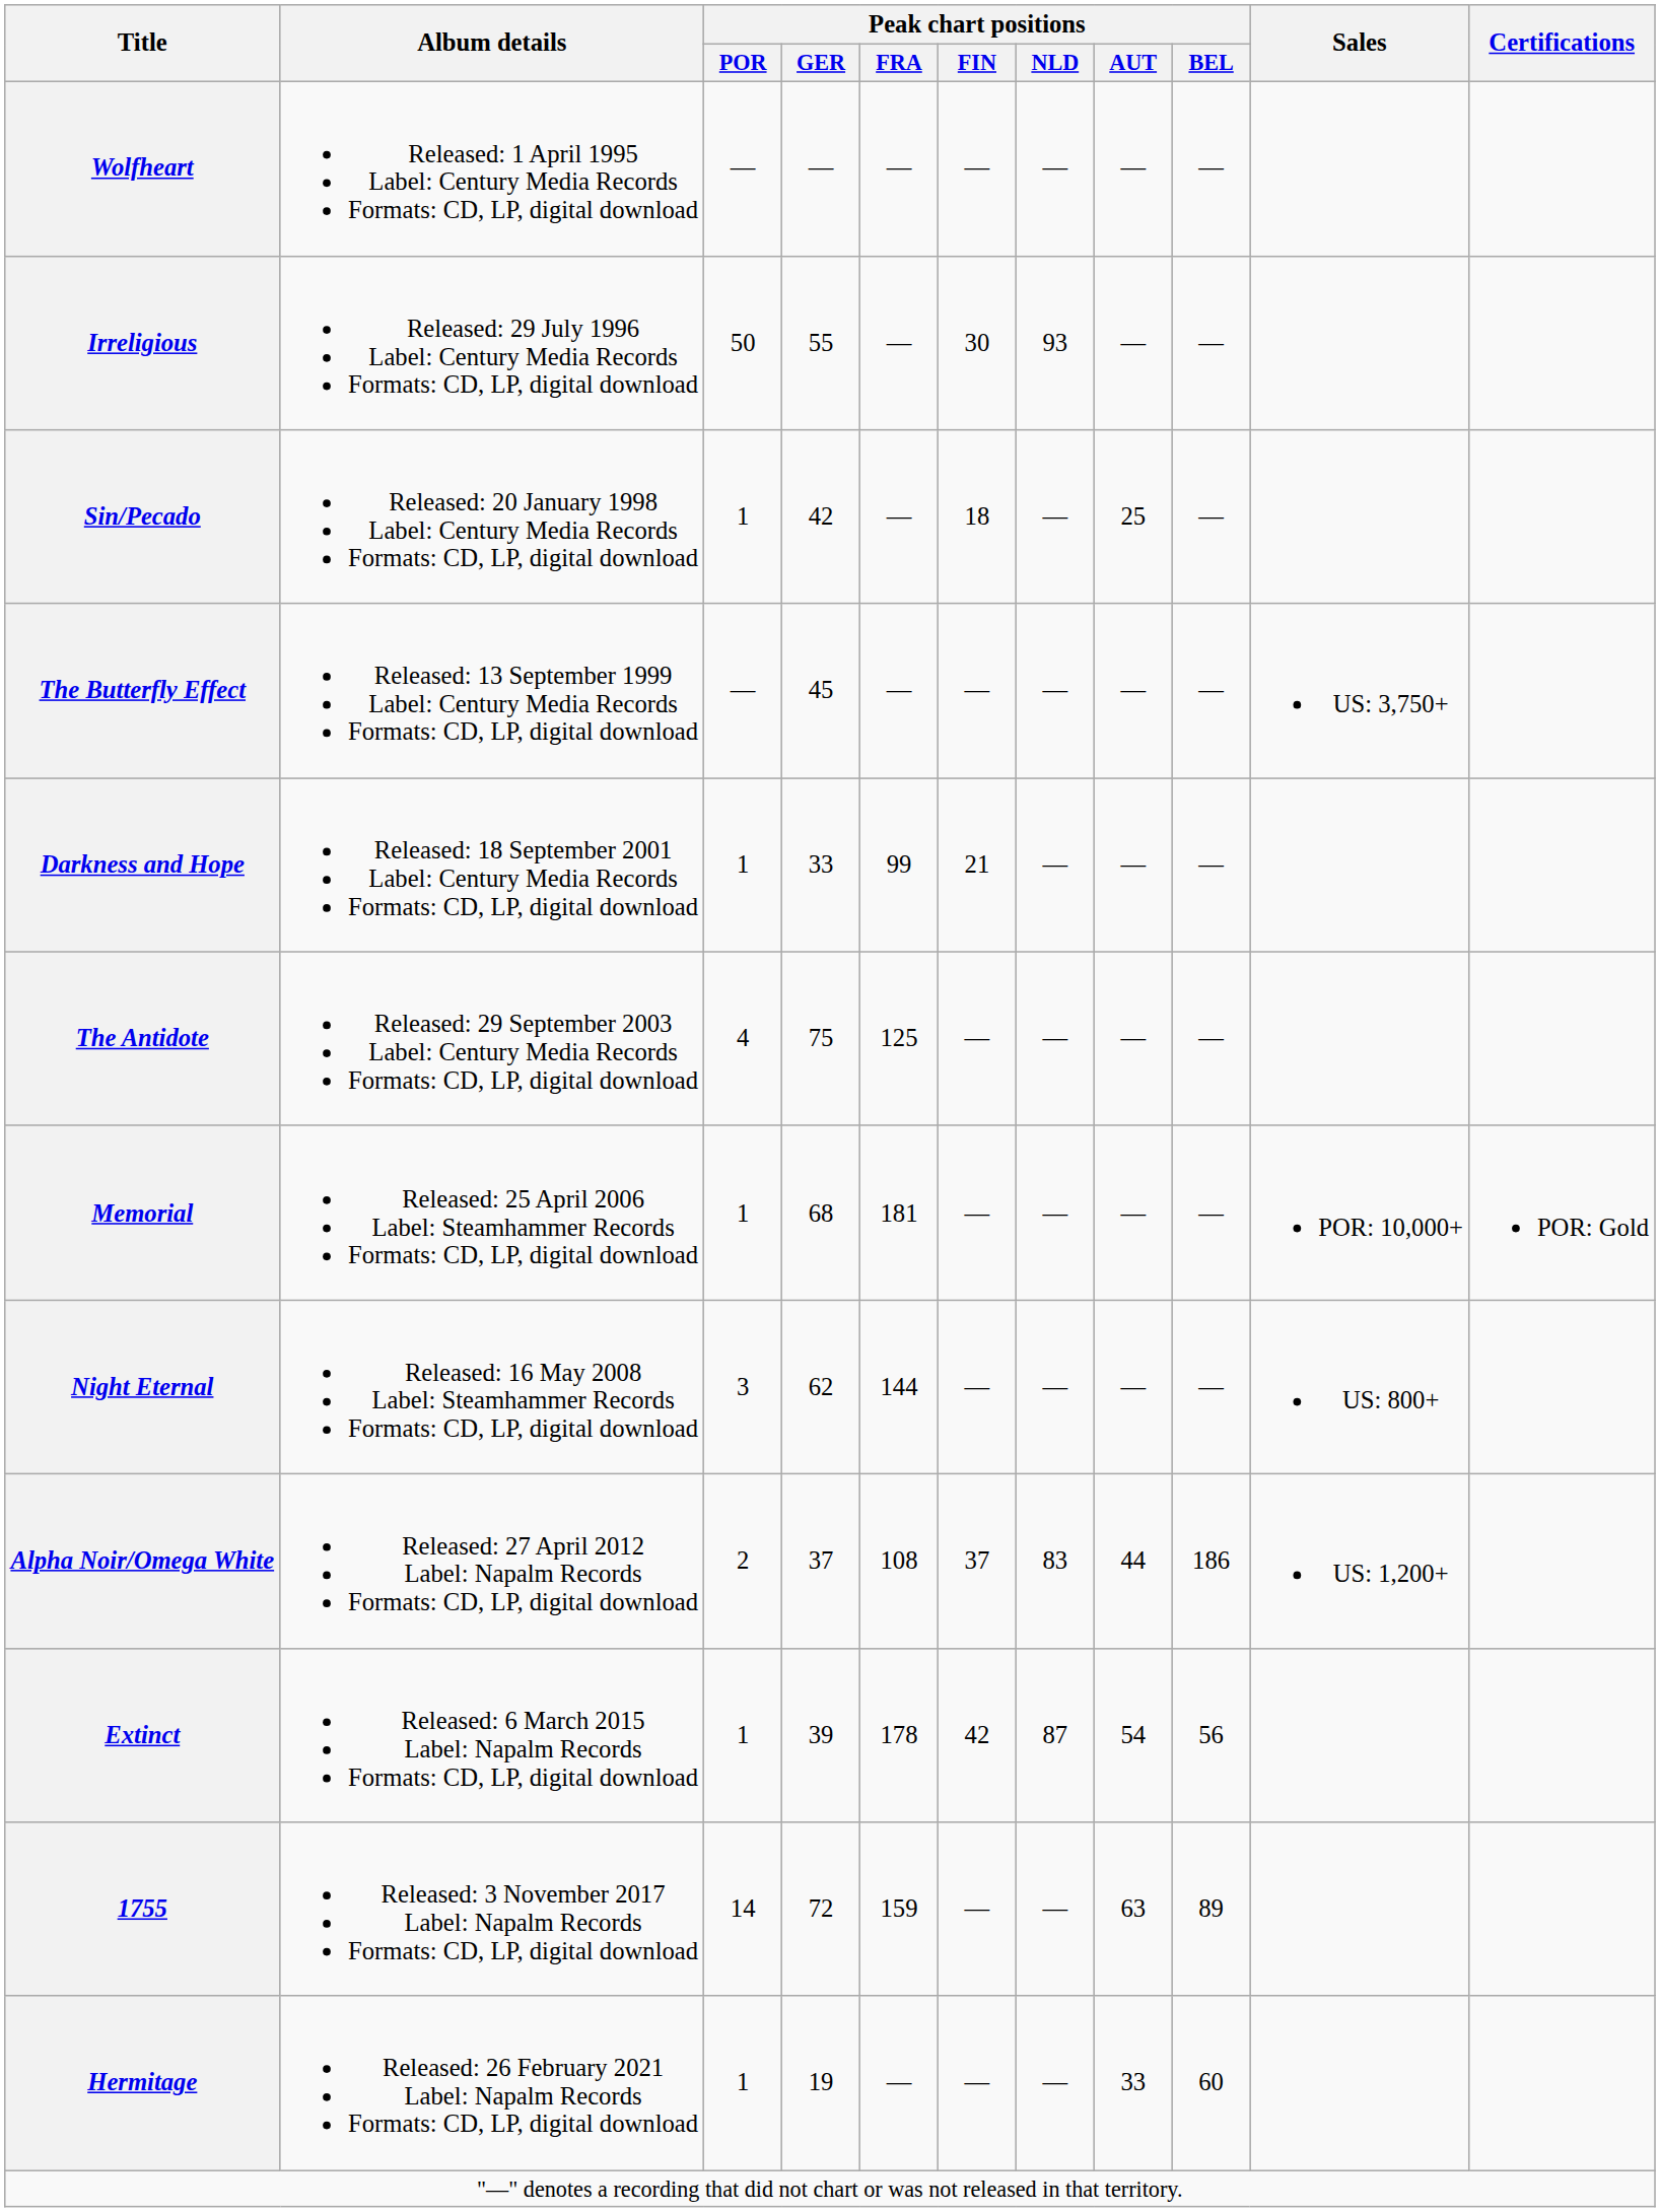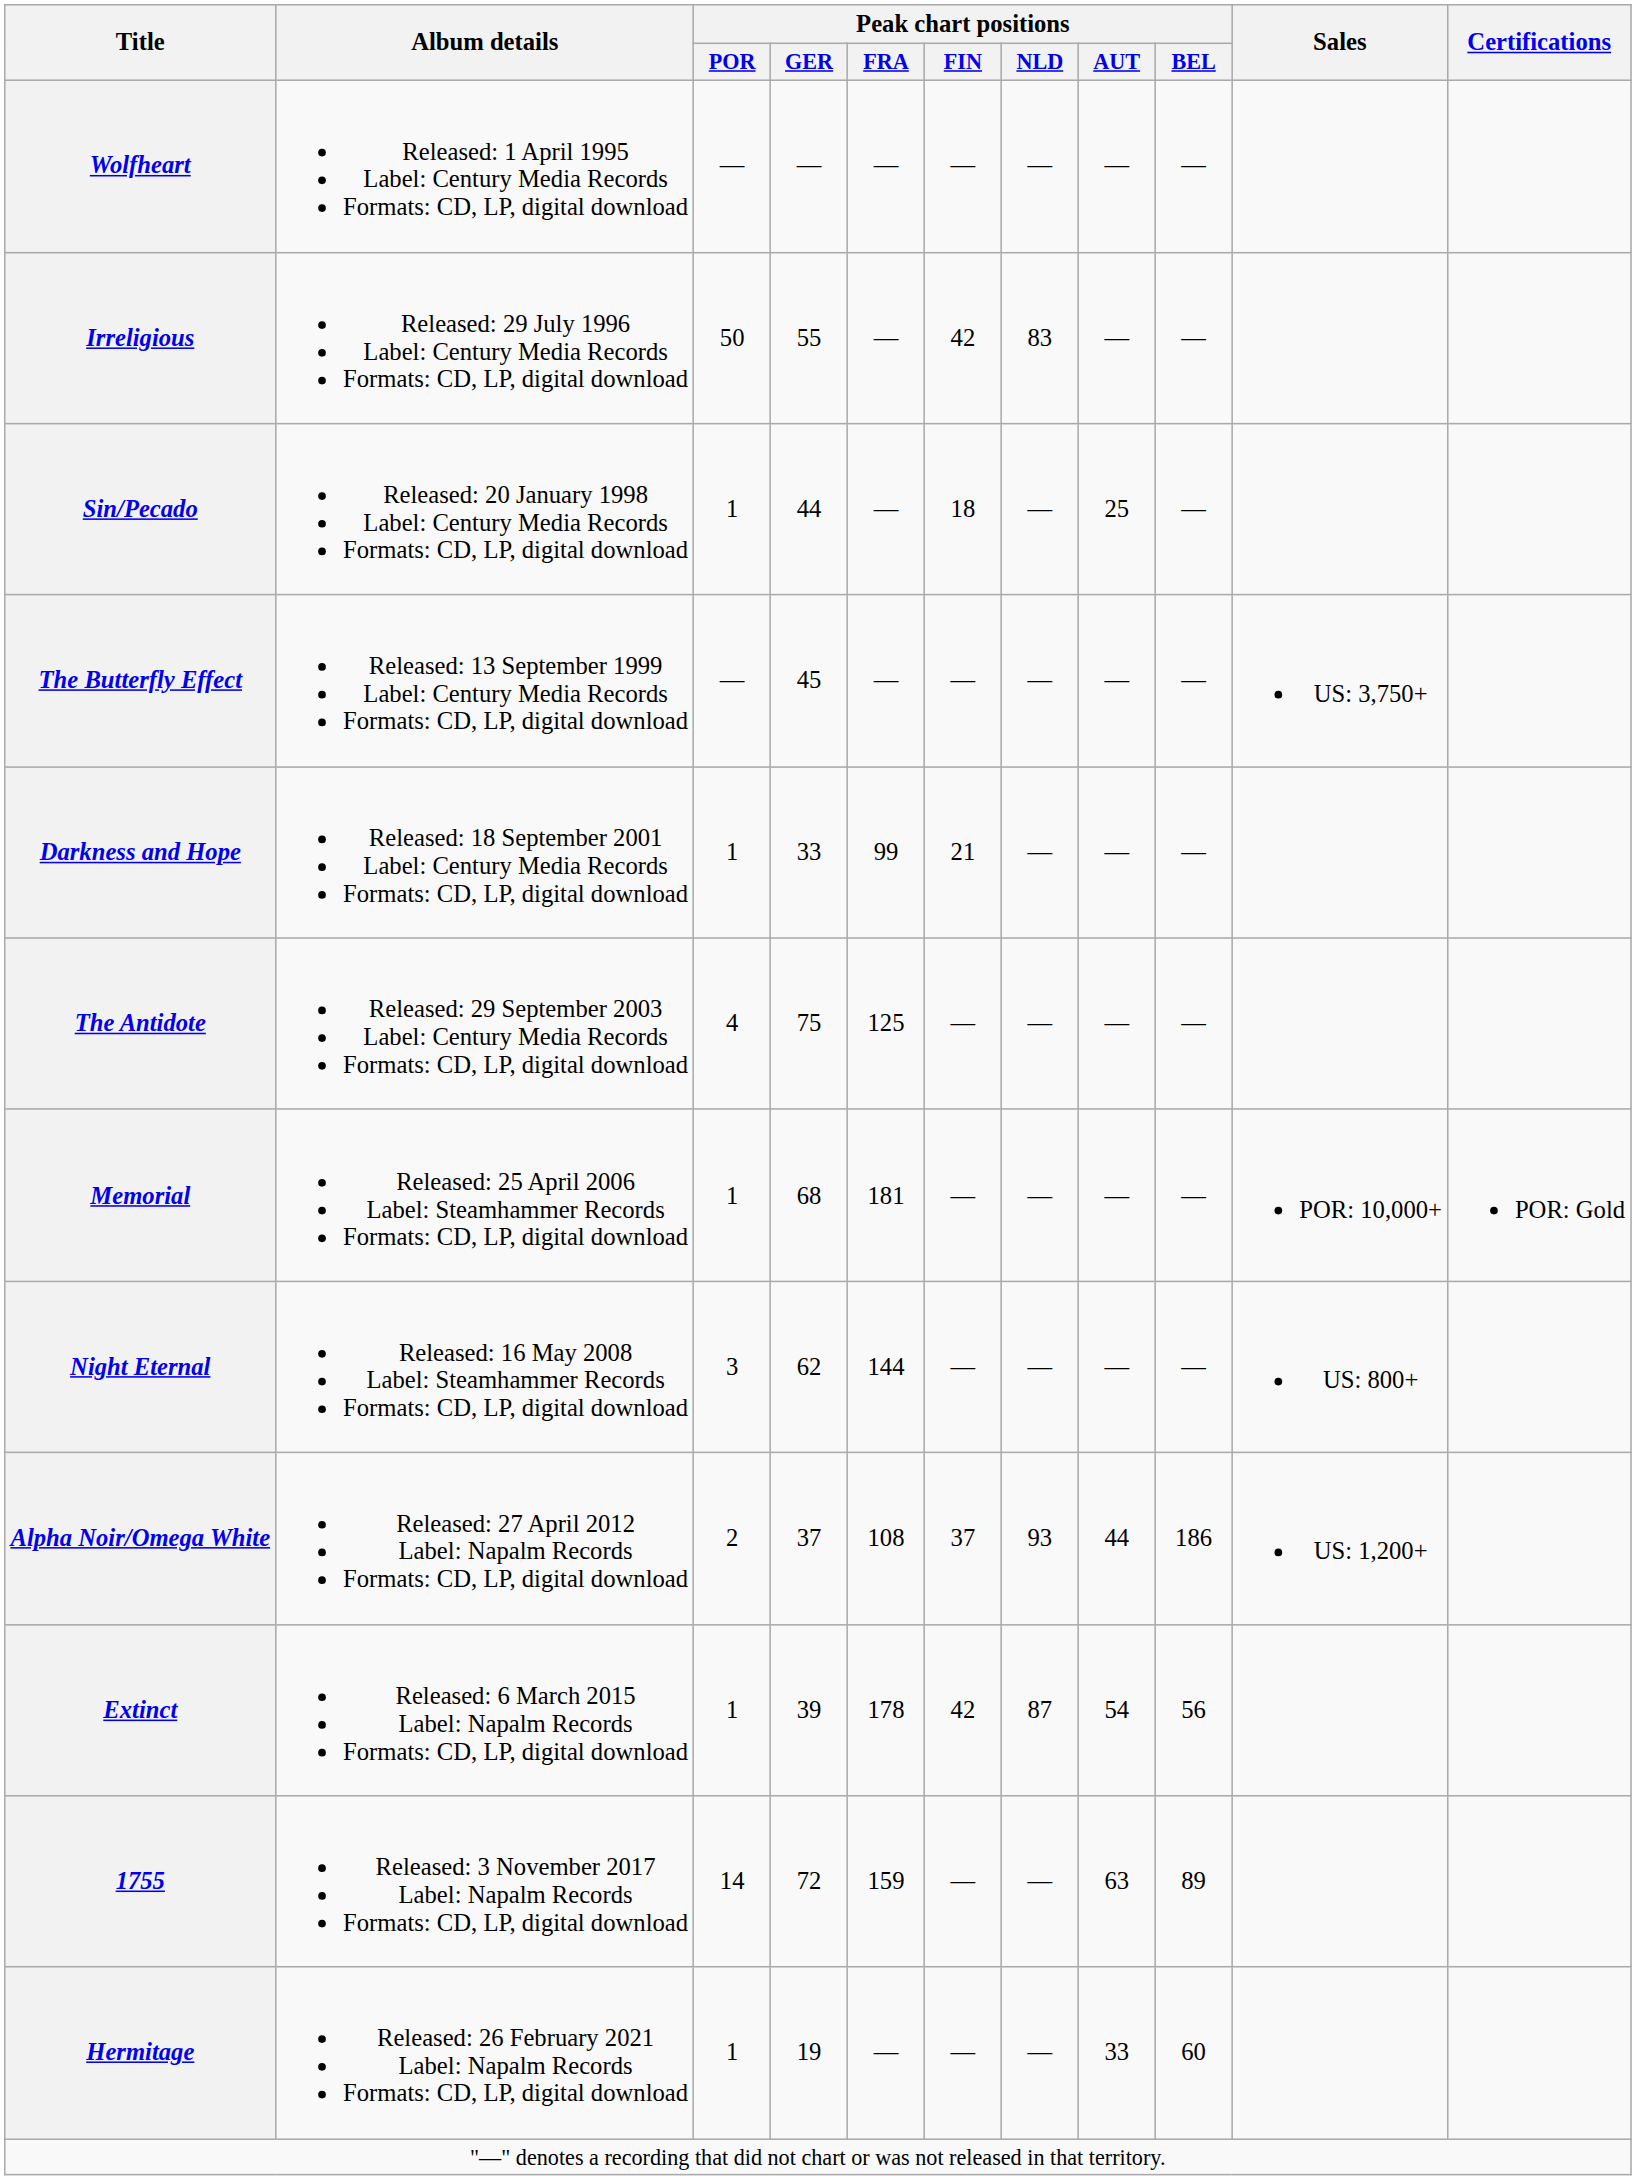Irreligious | Peak chart positions / FIN: 30 -> 42
Irreligious | Peak chart positions / NLD: 93 -> 83
Sin/Pecado | Peak chart positions / GER: 42 -> 44
Alpha Noir/Omega White | Peak chart positions / NLD: 83 -> 93
